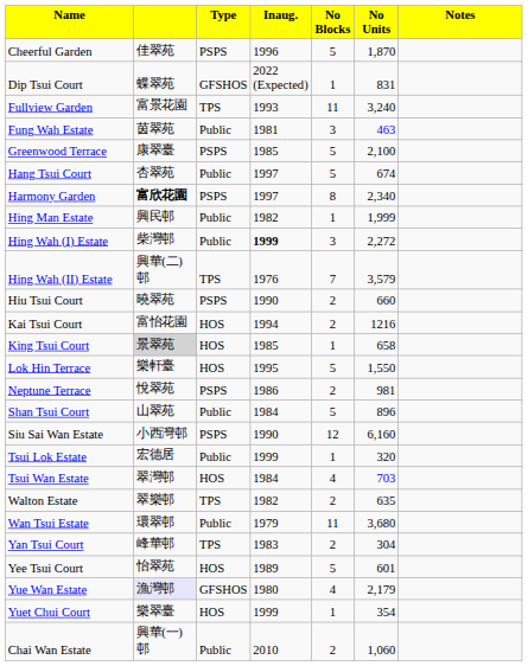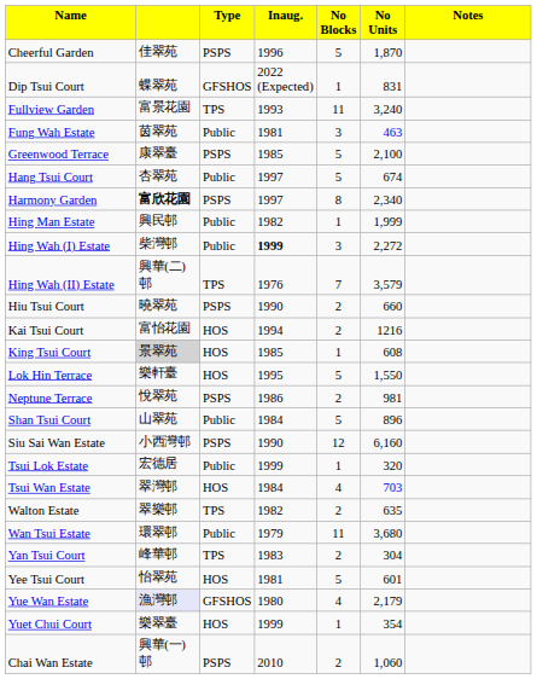King Tsui Court | column 6: 658 -> 608
Yee Tsui Court | column 4: 1989 -> 1981
Chai Wan Estate | column 3: Public -> PSPS
